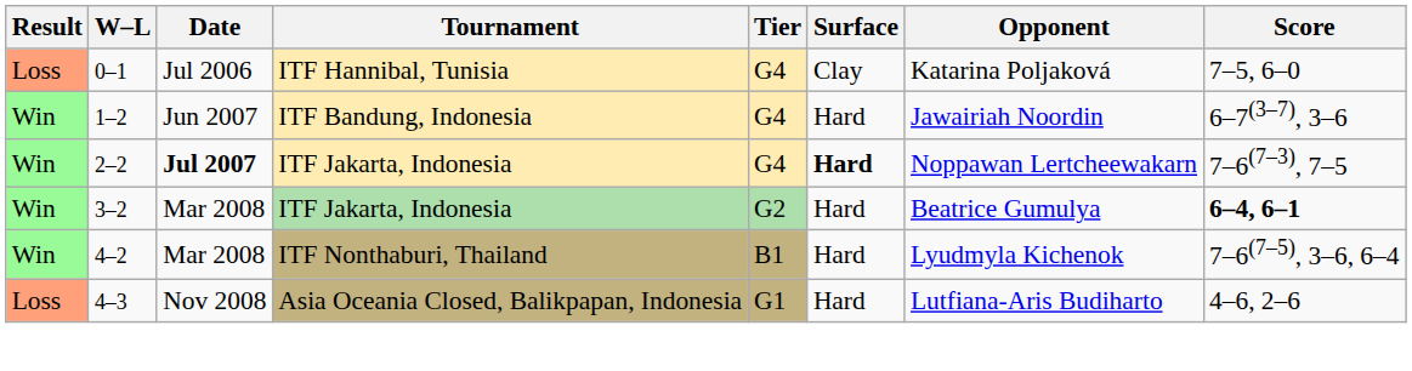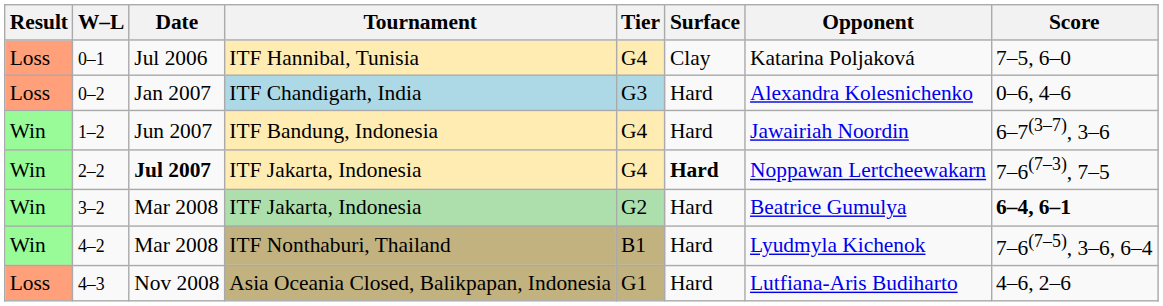+ row: Loss | 0–2 | Jan 2007 | ITF Chandigarh, India | G3 | Hard | Alexandra Kolesnichenko | 0–6, 4–6
